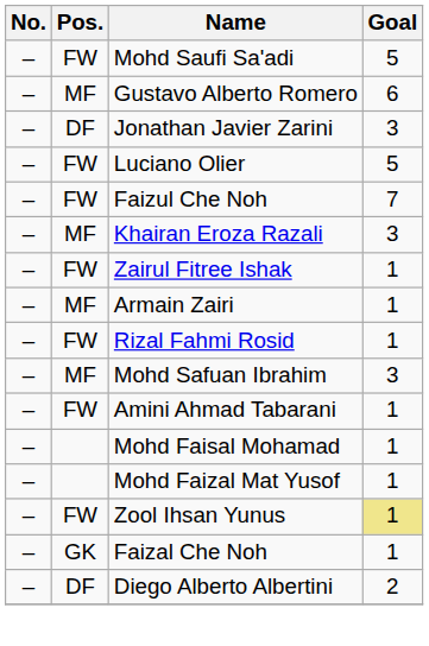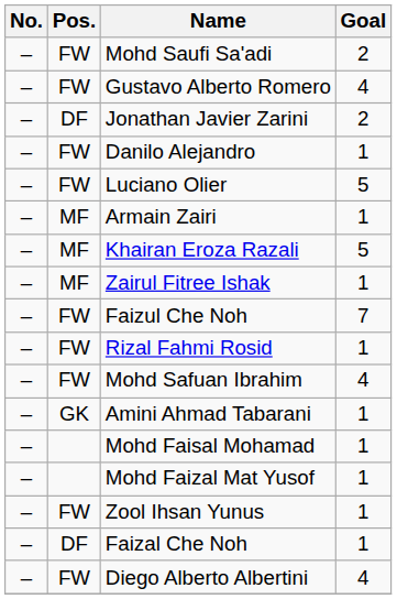Mohd Saufi Sa'adi | Goal: 5 -> 2
Gustavo Alberto Romero | Pos.: MF -> FW
Gustavo Alberto Romero | Goal: 6 -> 4
Jonathan Javier Zarini | Goal: 3 -> 2
+ row: – | FW | Danilo Alejandro | 1
rows swapped: Faizul Che Noh <-> Armain Zairi
Khairan Eroza Razali | Goal: 3 -> 5
Zairul Fitree Ishak | Pos.: FW -> MF
Mohd Safuan Ibrahim | Pos.: MF -> FW
Mohd Safuan Ibrahim | Goal: 3 -> 4
Amini Ahmad Tabarani | Pos.: FW -> GK
Zool Ihsan Yunus | Goal: khaki background -> no background
Faizal Che Noh | Pos.: GK -> DF
Diego Alberto Albertini | Pos.: DF -> FW
Diego Alberto Albertini | Goal: 2 -> 4
